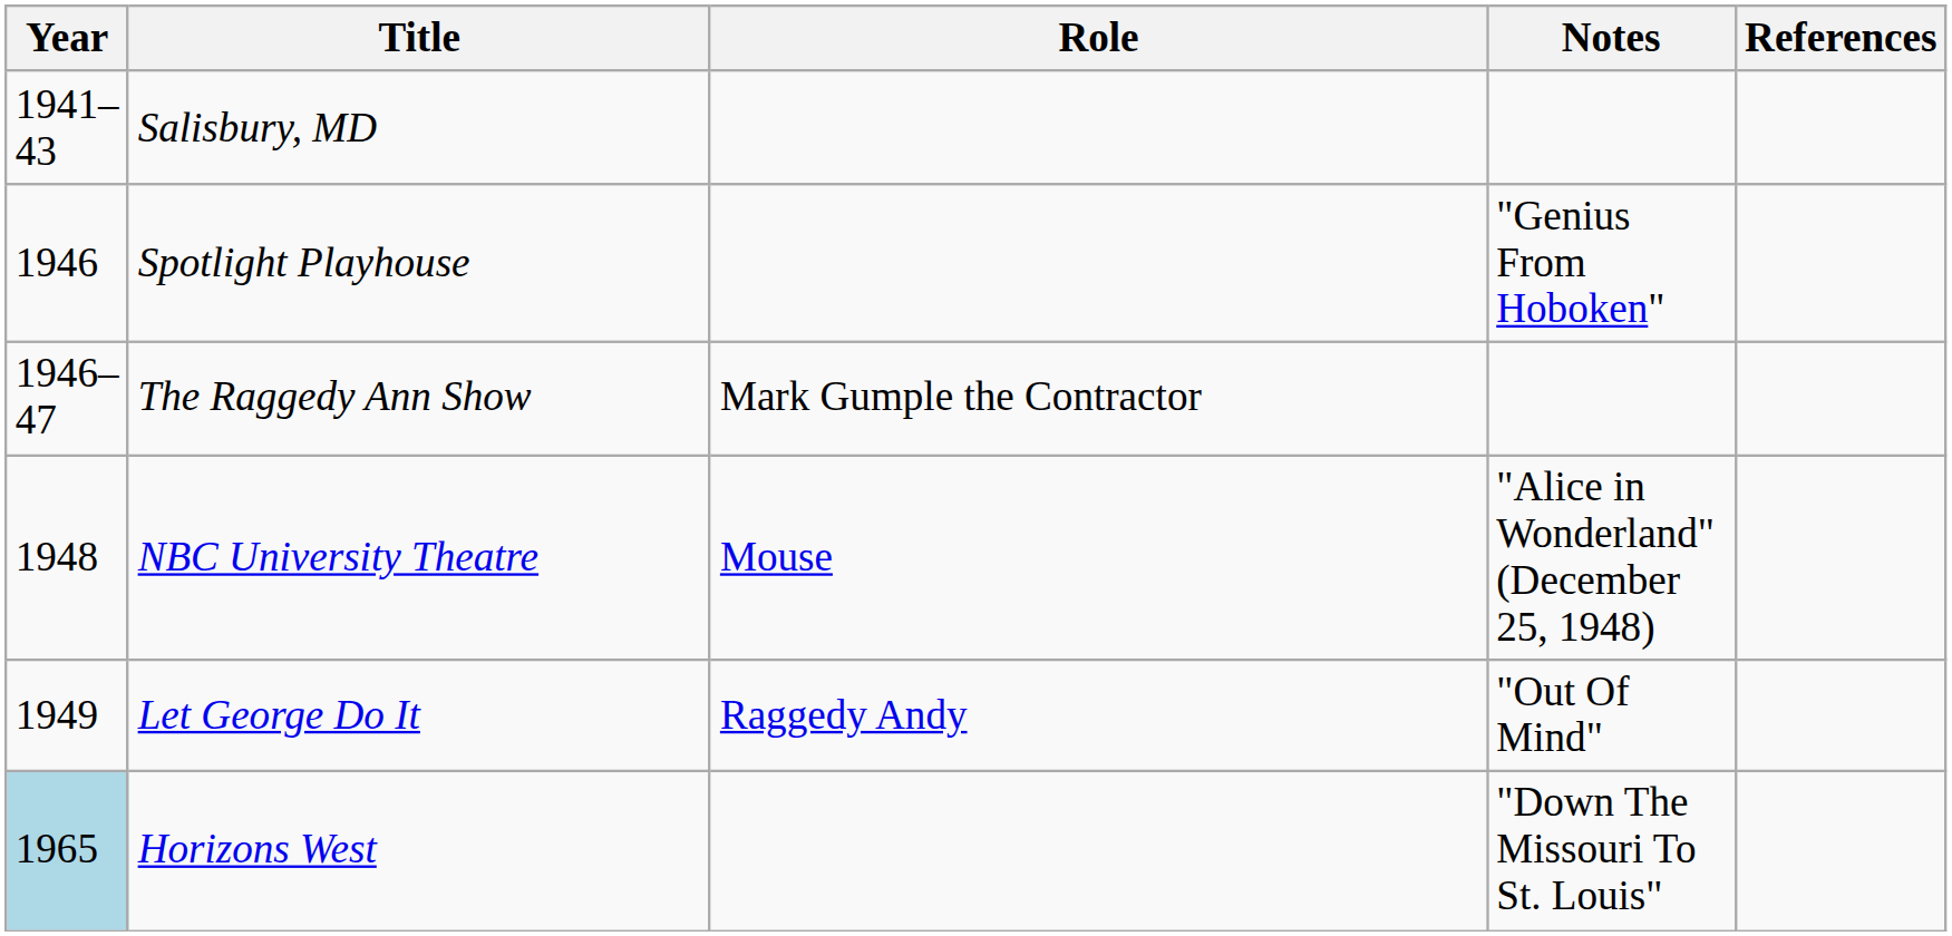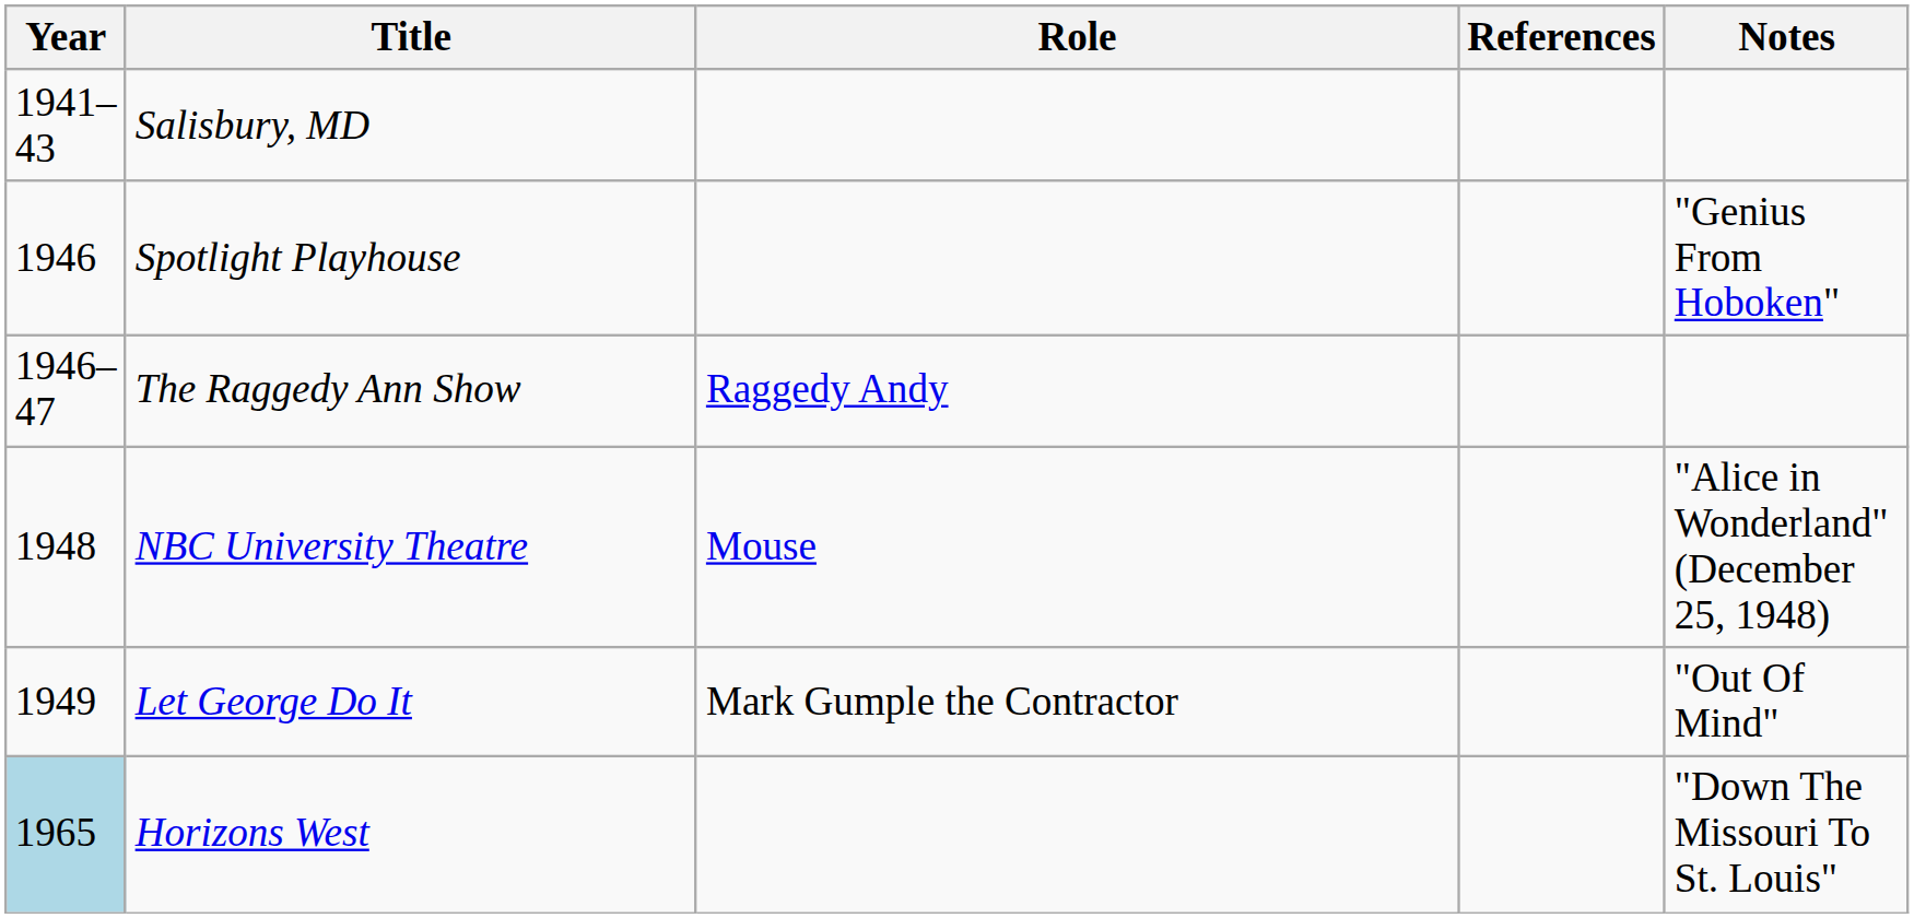columns swapped: Notes <-> References
The Raggedy Ann Show | Role: Mark Gumple the Contractor -> Raggedy Andy
Let George Do It | Role: Raggedy Andy -> Mark Gumple the Contractor
